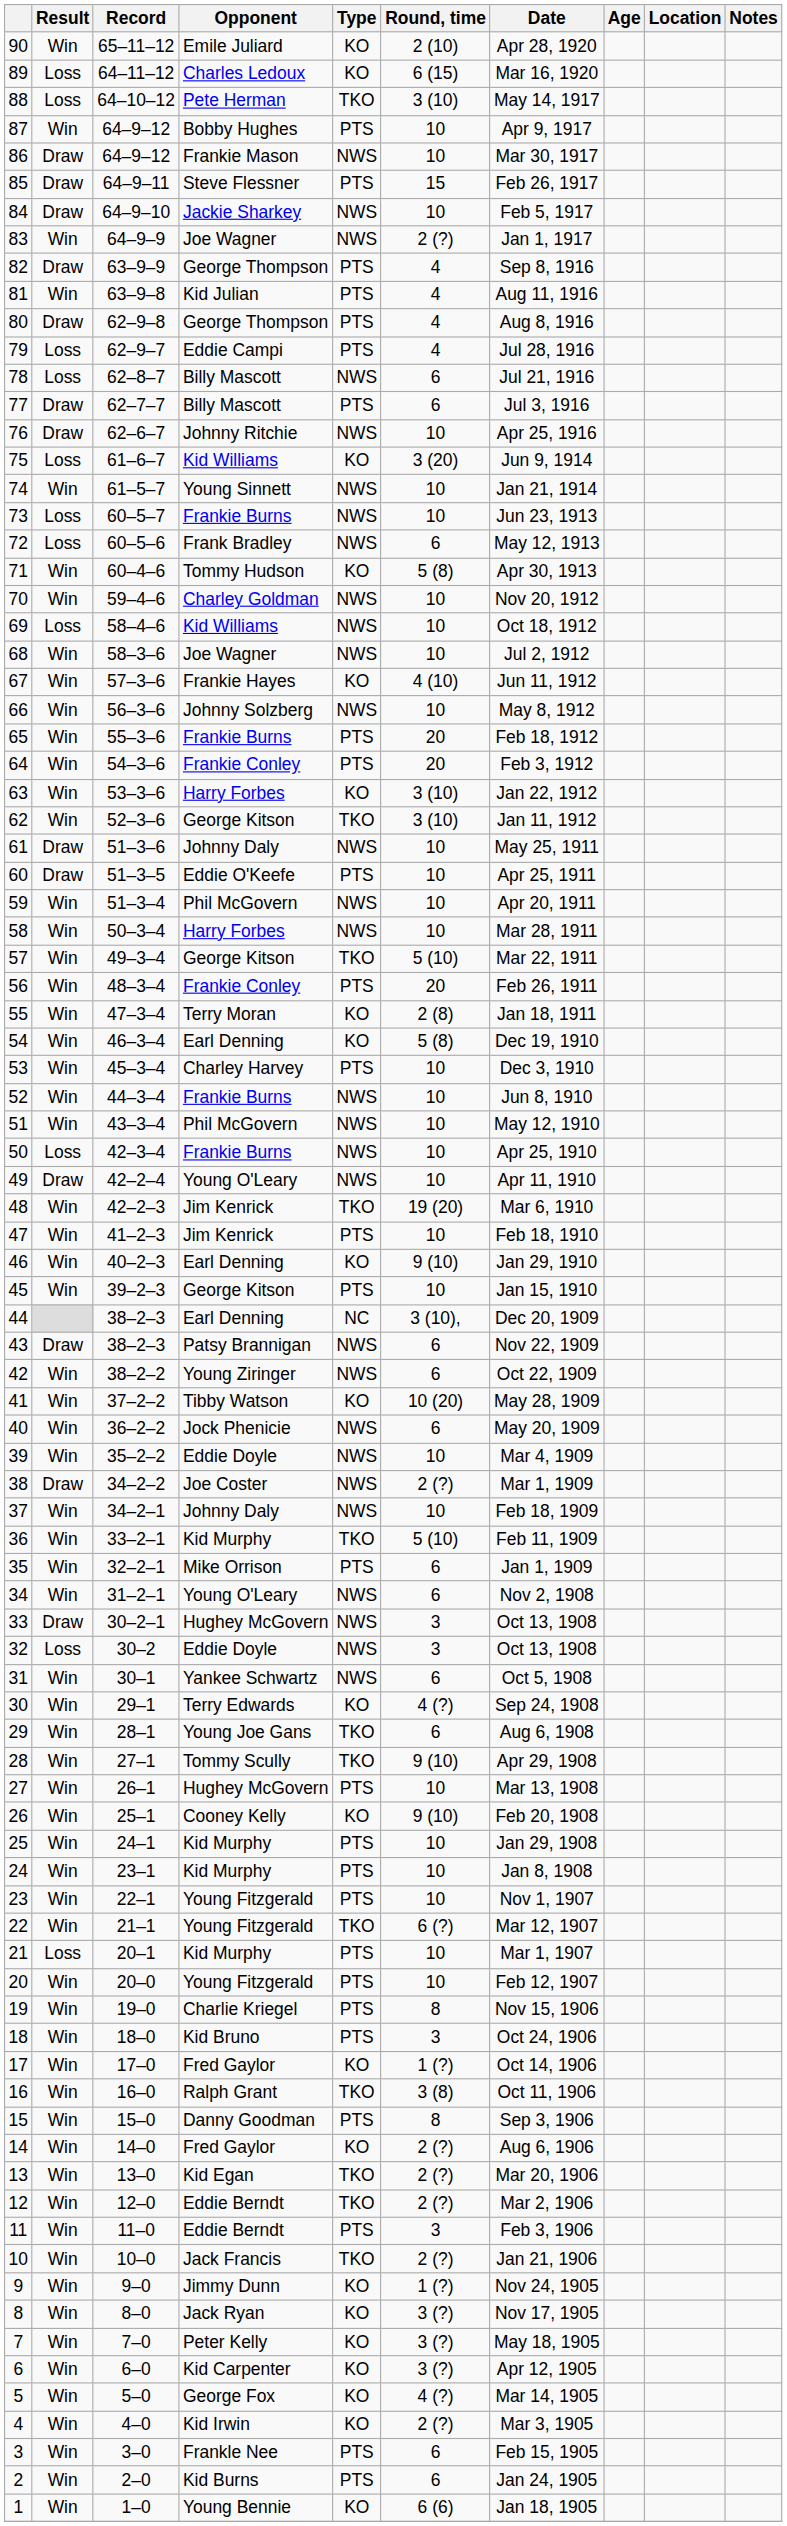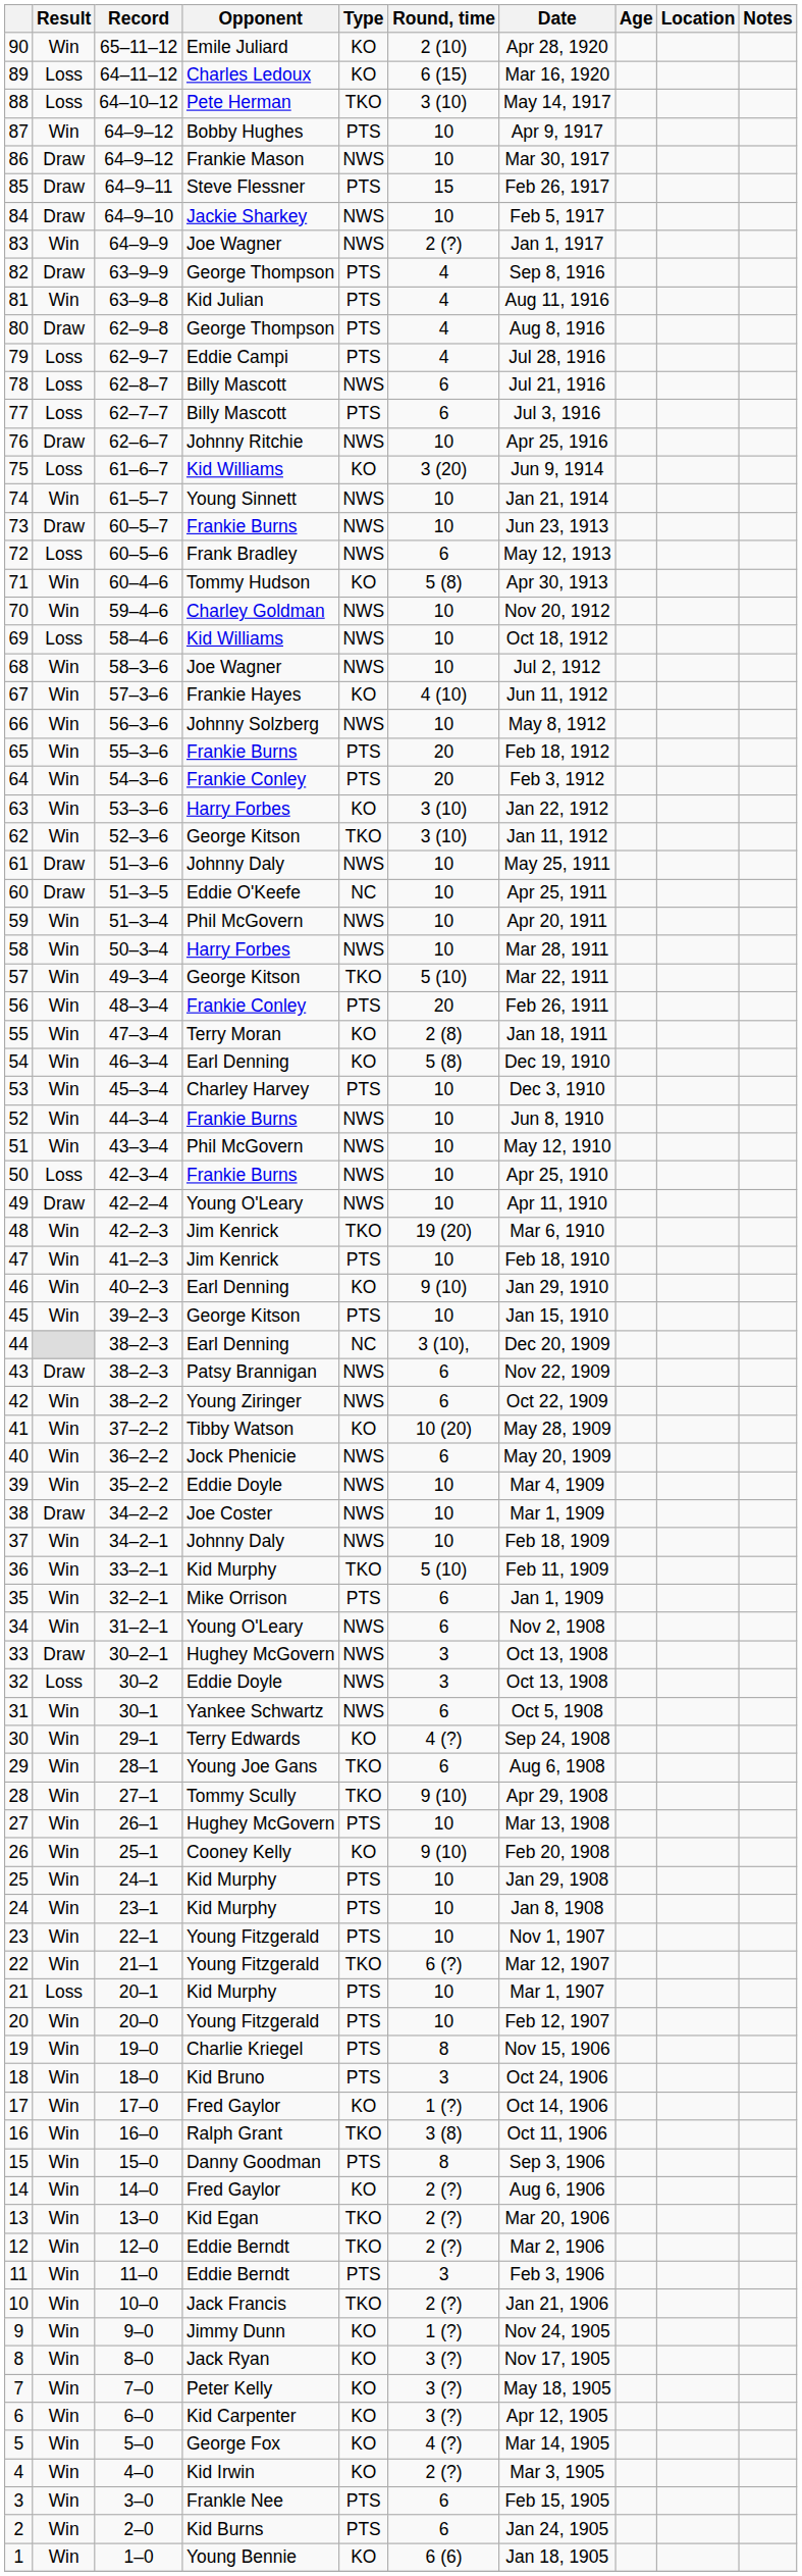77 | Result: Draw -> Loss
73 | Result: Loss -> Draw
60 | Type: PTS -> NC
38 | Round, time: 2 (?) -> 10
